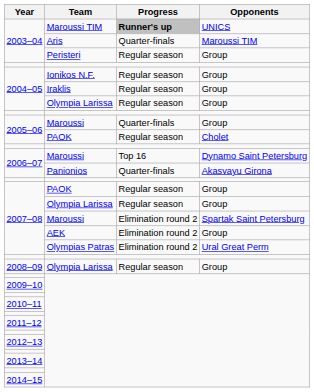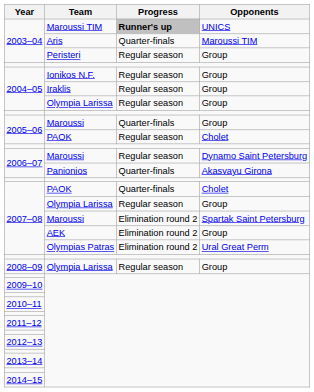2006–07 / Maroussi | Progress: Top 16 -> Regular season
2007–08 / PAOK | Progress: Regular season -> Quarter-finals
2007–08 / PAOK | Opponents: Group -> Cholet
